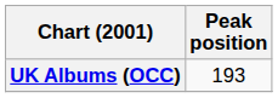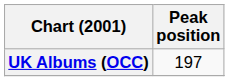UK Albums (OCC) | Peak position: 193 -> 197
